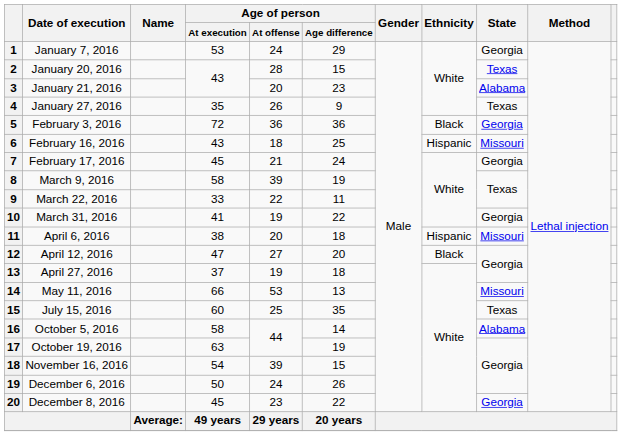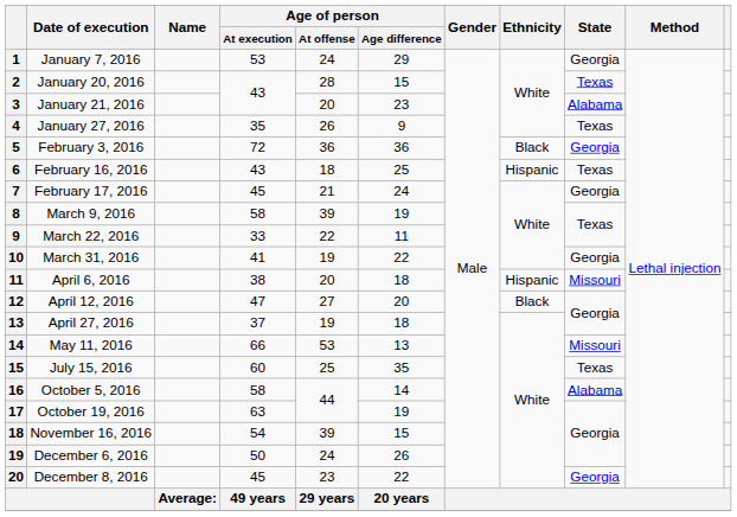February 16, 2016 | State: Missouri -> Texas
